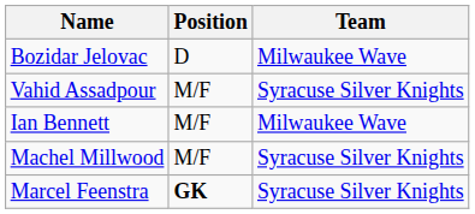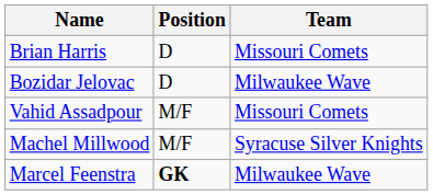+ row: Brian Harris | D | Missouri Comets
Vahid Assadpour | Team: Syracuse Silver Knights -> Missouri Comets
- row: Ian Bennett | M/F | Milwaukee Wave
Marcel Feenstra | Team: Syracuse Silver Knights -> Milwaukee Wave
